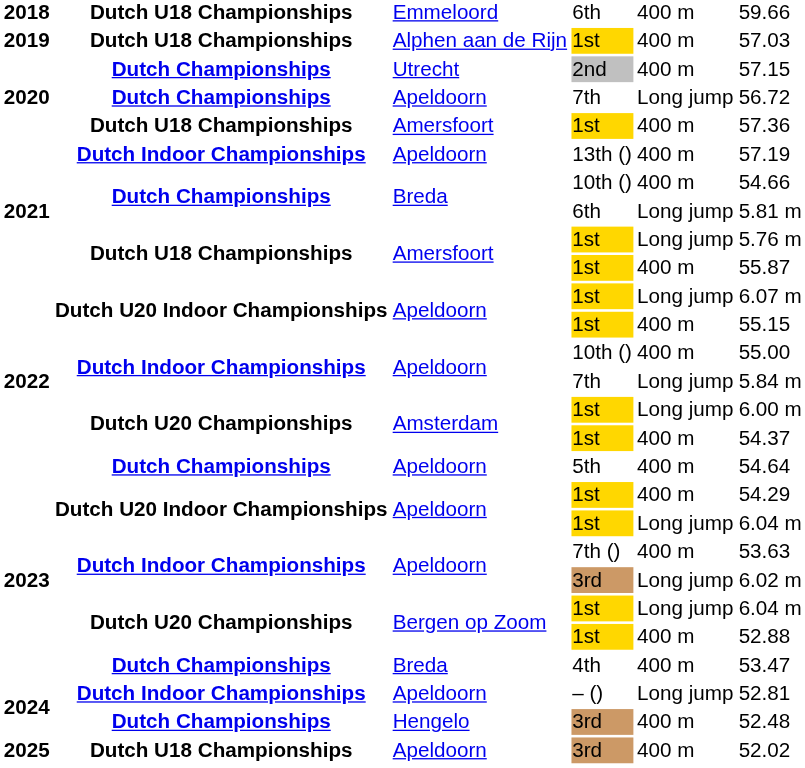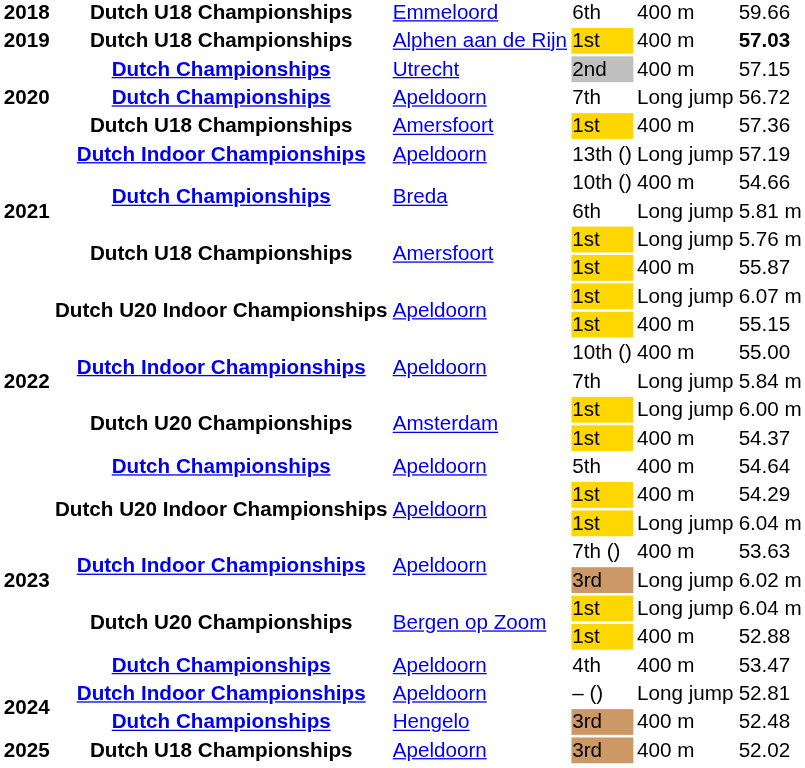2019 / 1st | column 6: normal -> bold
13th () | column 5: 400 m -> Long jump
4th | column 3: Breda -> Apeldoorn
